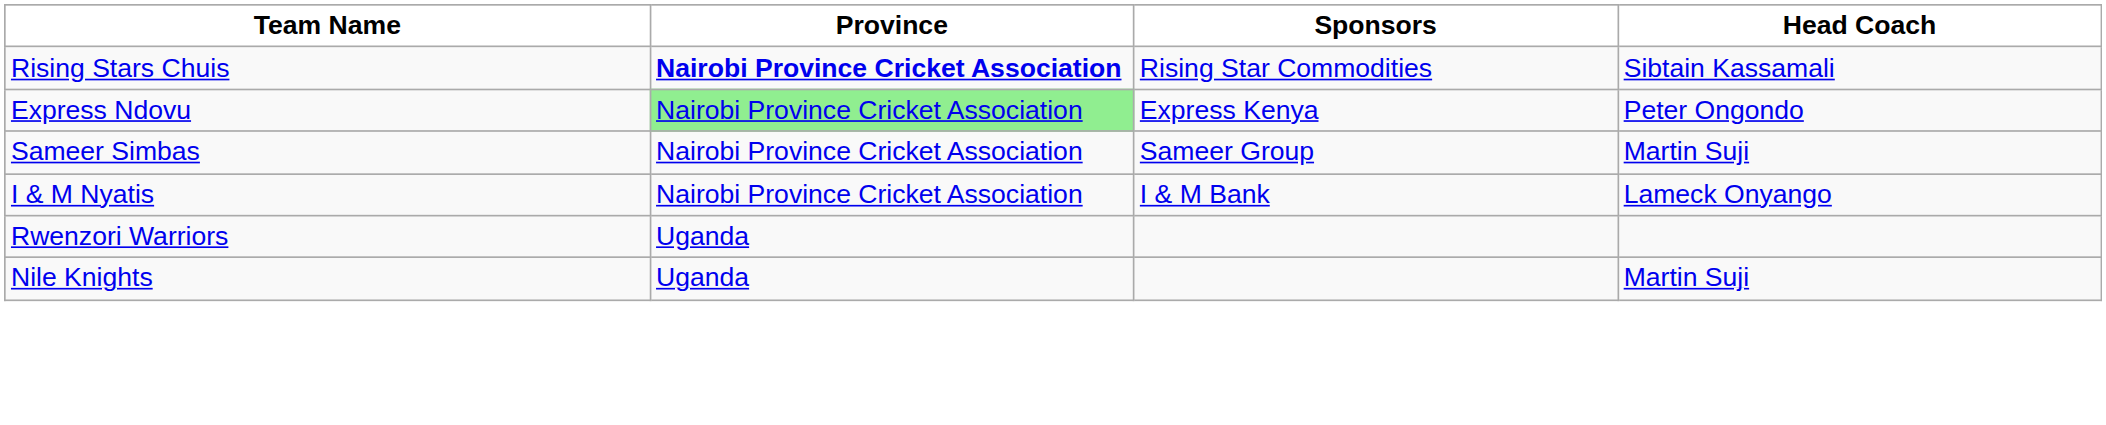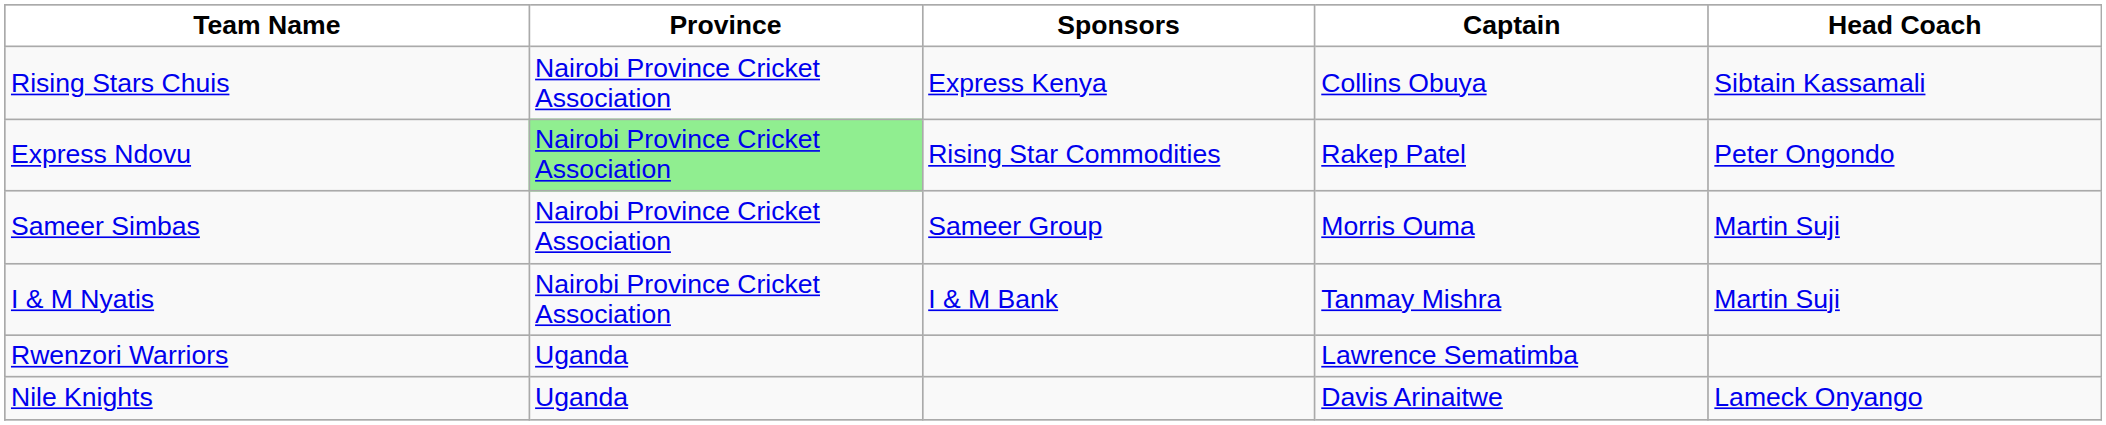+ column: Captain | Collins Obuya | Rakep Patel | Morris Ouma | Tanmay Mishra | Lawrence Sematimba | Davis Arinaitwe
Rising Stars Chuis | Province: bold -> normal
Rising Stars Chuis | Sponsors: Rising Star Commodities -> Express Kenya
Express Ndovu | Sponsors: Express Kenya -> Rising Star Commodities
I & M Nyatis | Head Coach: Lameck Onyango -> Martin Suji
Nile Knights | Head Coach: Martin Suji -> Lameck Onyango
